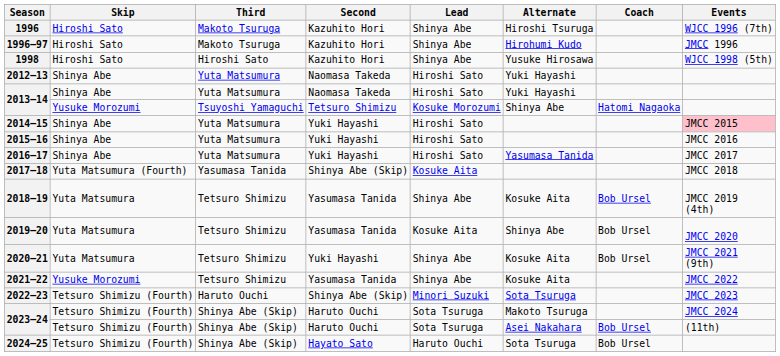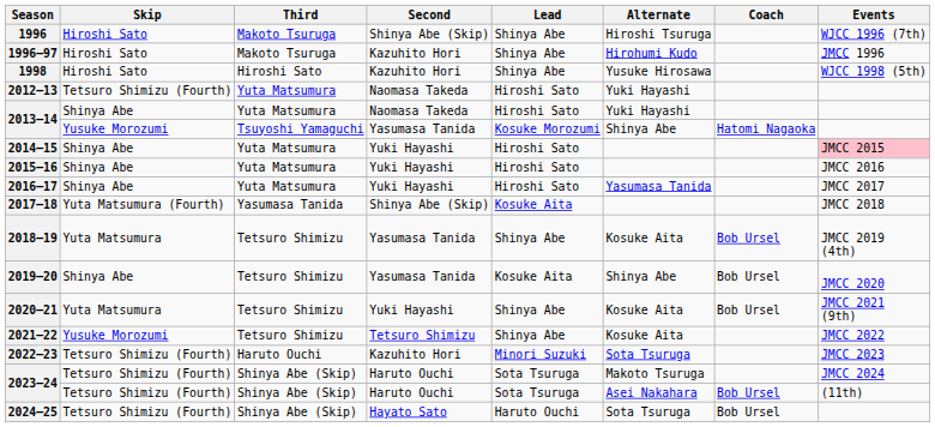1996 | Second: Kazuhito Hori -> Shinya Abe (Skip)
2012–13 | Skip: Shinya Abe -> Tetsuro Shimizu (Fourth)
2013–14 / Tsuyoshi Yamaguchi | Second: Tetsuro Shimizu -> Yasumasa Tanida
2019–20 | Skip: Yuta Matsumura -> Shinya Abe
2021–22 | Second: Yasumasa Tanida -> Tetsuro Shimizu
2022–23 | Second: Shinya Abe (Skip) -> Kazuhito Hori
